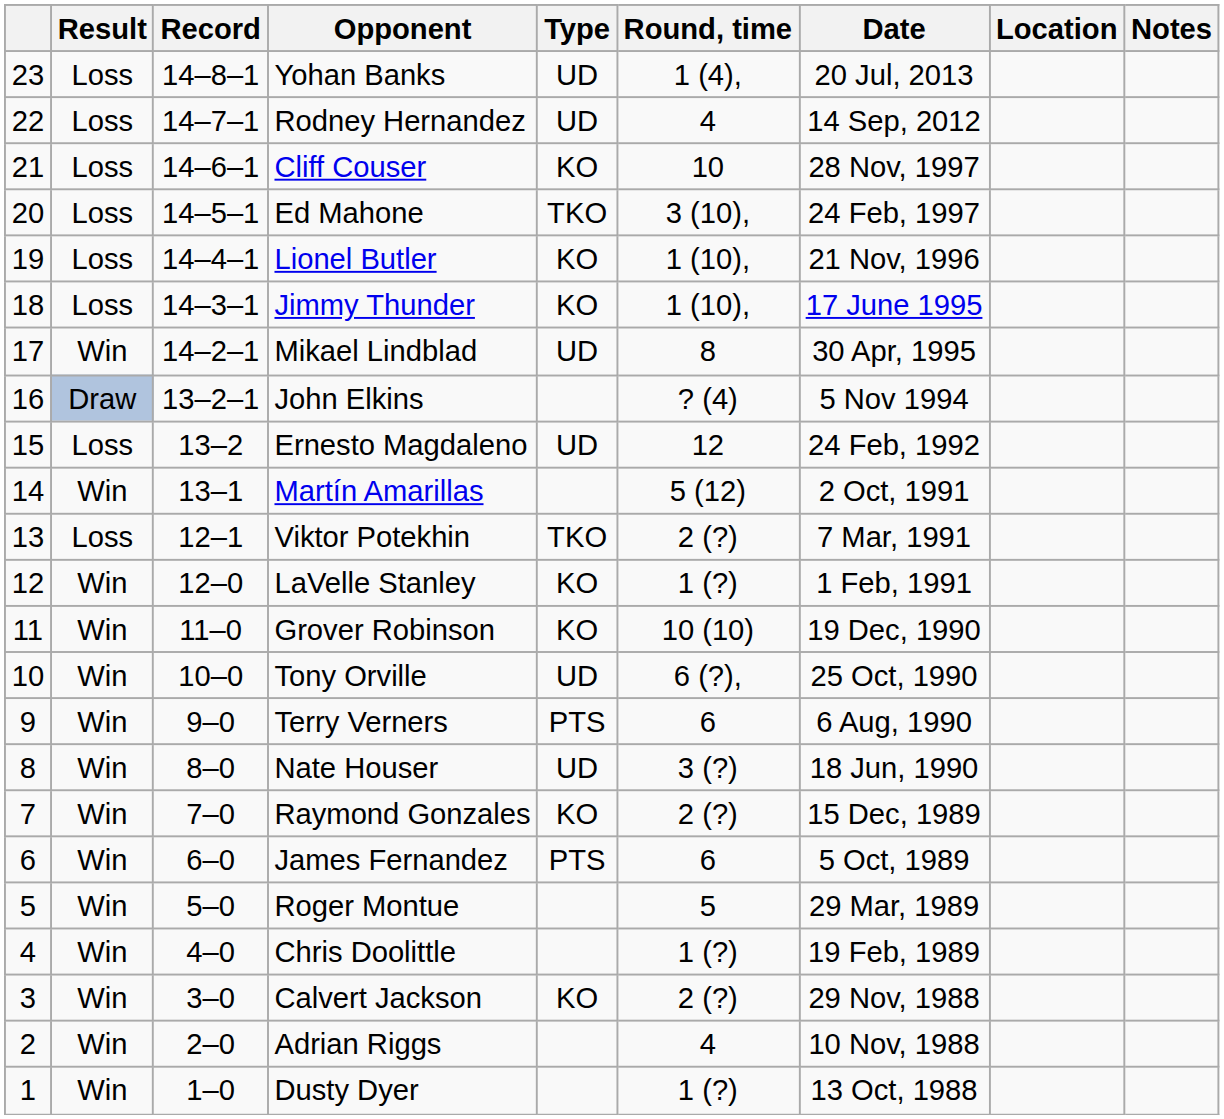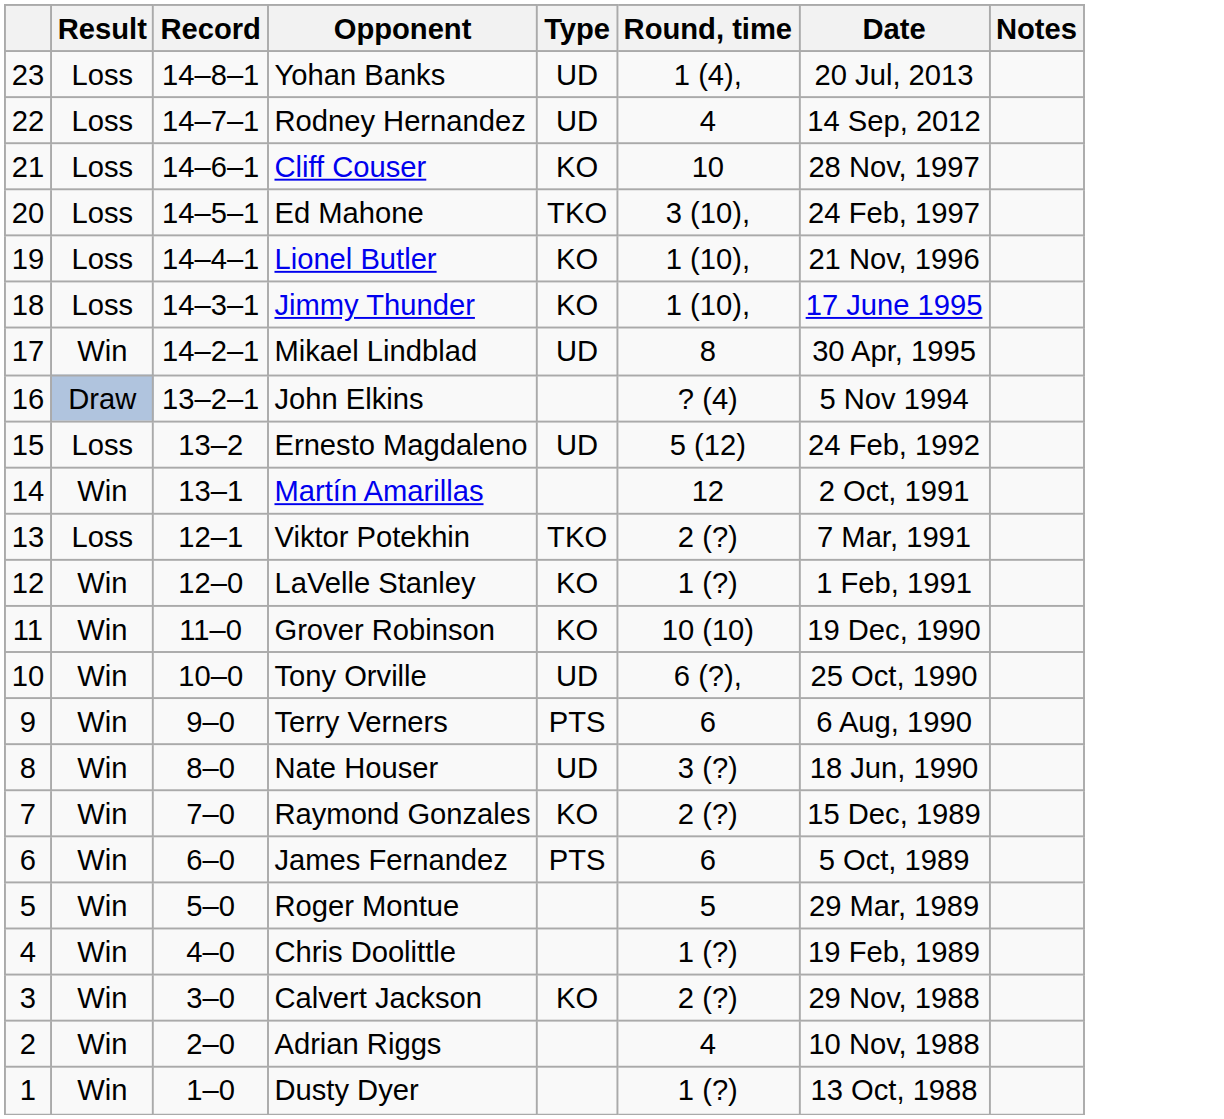- column: Location
Ernesto Magdaleno | Round, time: 12 -> 5 (12)
Martín Amarillas | Round, time: 5 (12) -> 12
